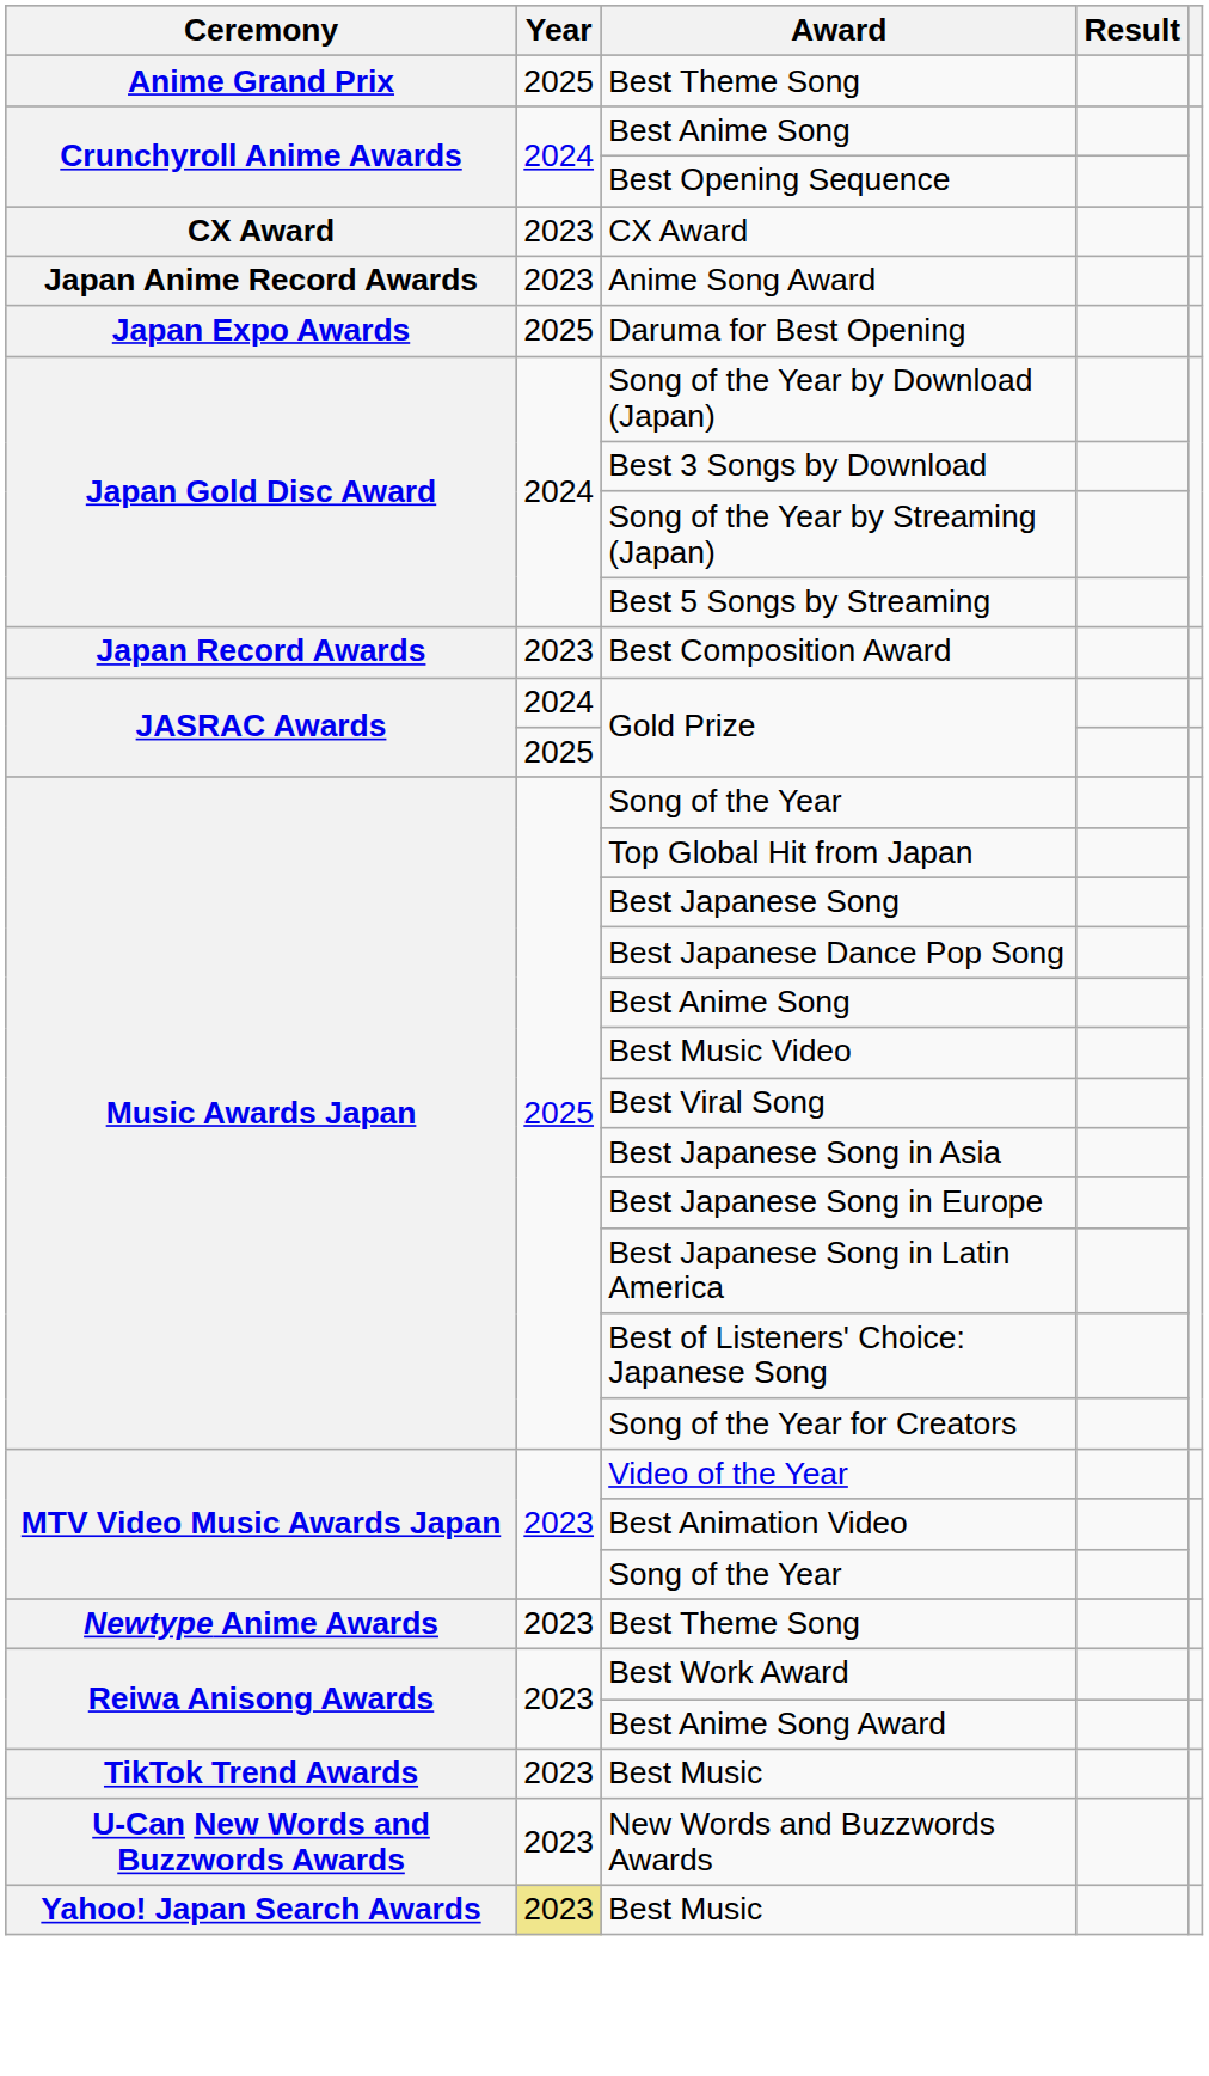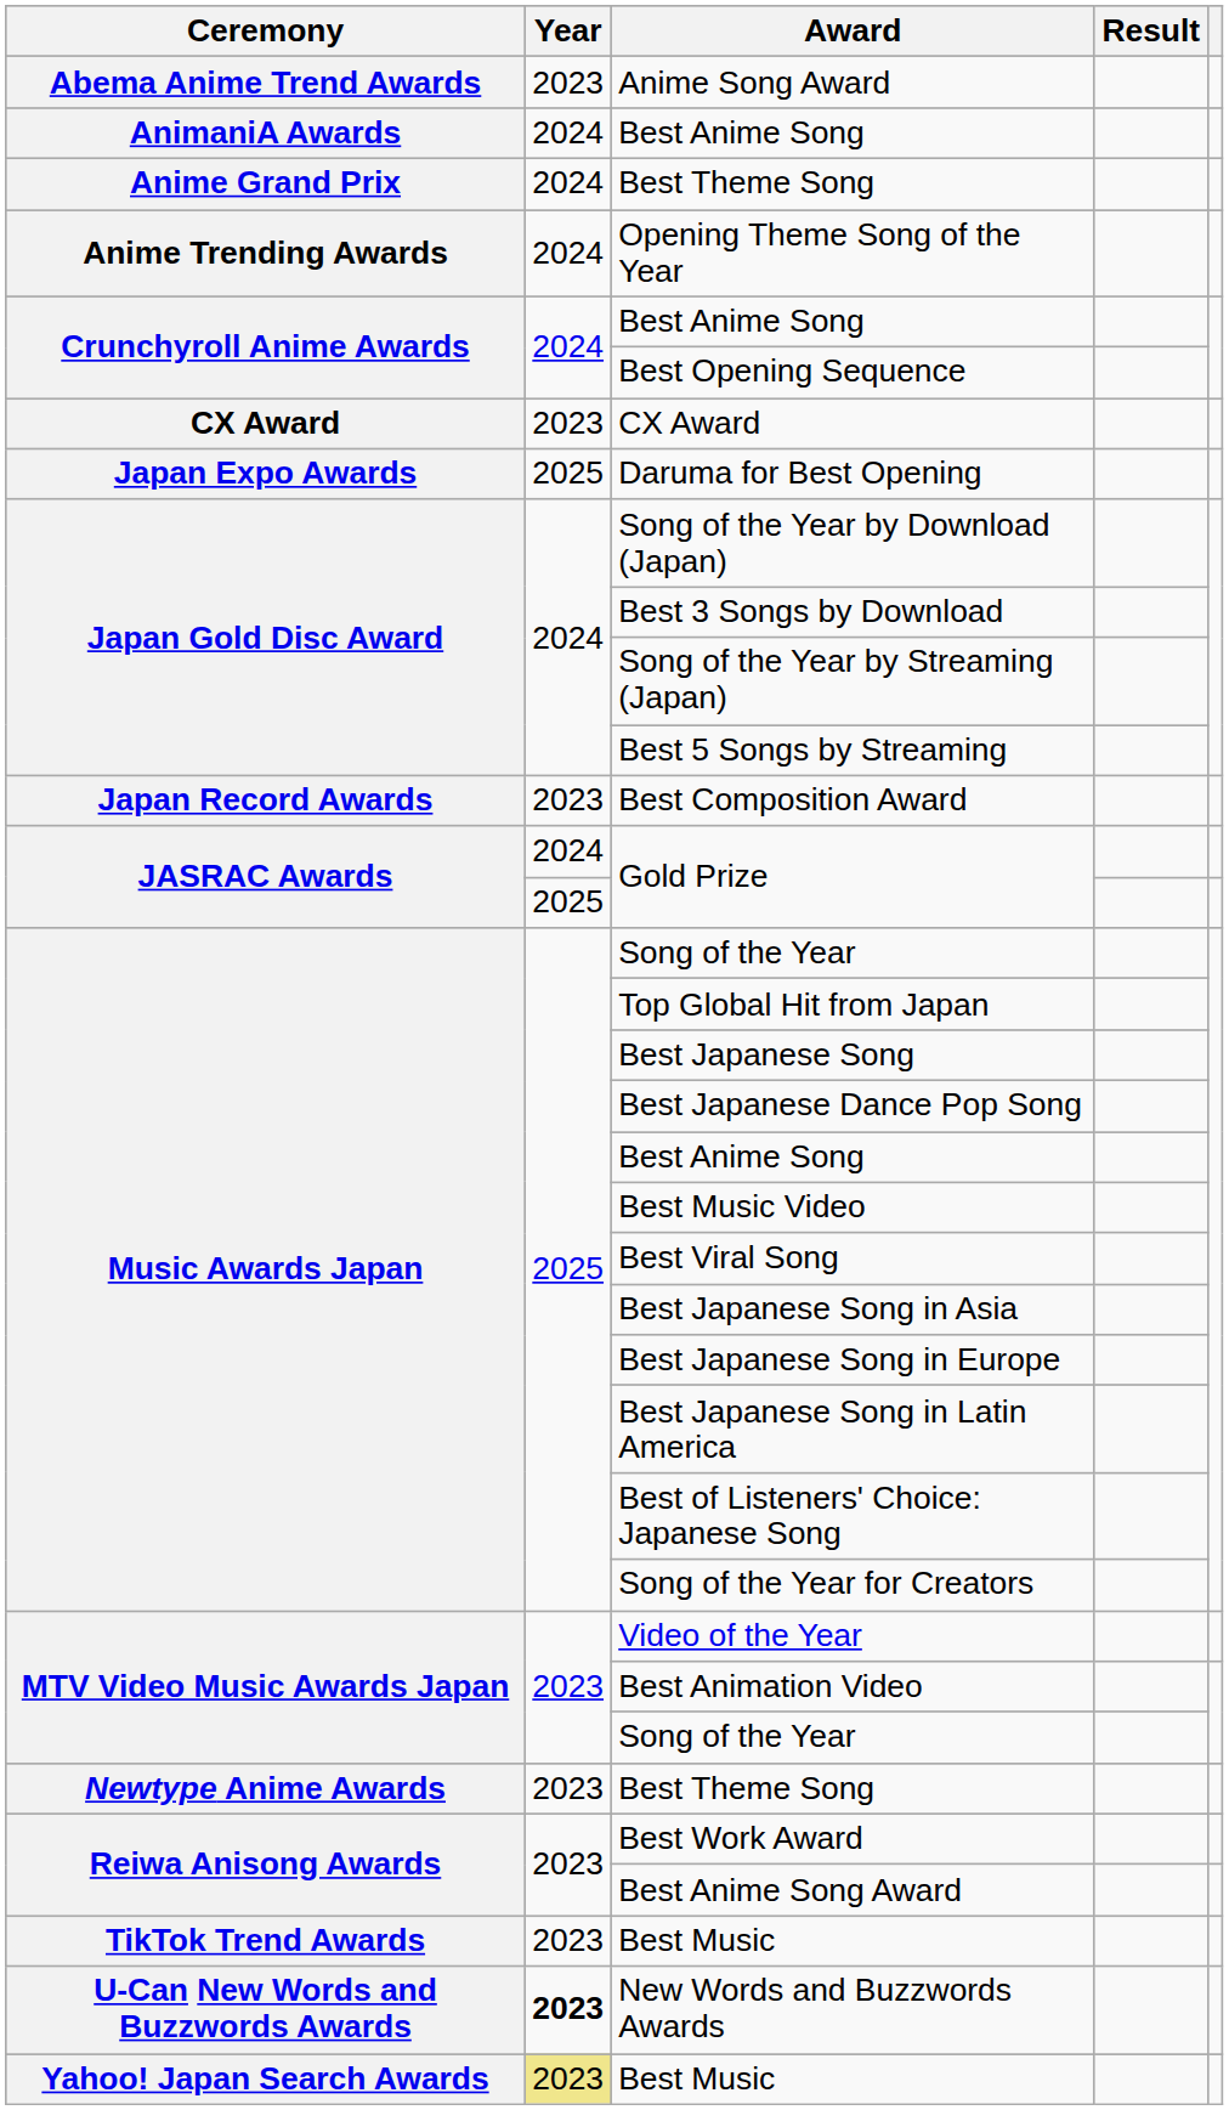+ row: Abema Anime Trend Awards | 2023 | Anime Song Award
+ row: AnimaniA Awards | 2024 | Best Anime Song
Anime Grand Prix / Best Theme Song | Year: 2025 -> 2024
+ row: Anime Trending Awards | 2024 | Opening Theme Song of the Year
- row: Japan Anime Record Awards | 2023 | Anime Song Award
New Words and Buzzwords Awards | Year: normal -> bold
